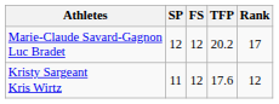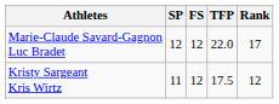Marie-Claude Savard-Gagnon Luc Bradet | TFP: 20.2 -> 22.0
Kristy Sargeant Kris Wirtz | TFP: 17.6 -> 17.5
